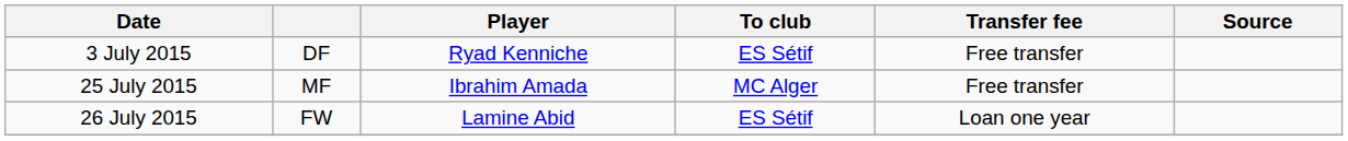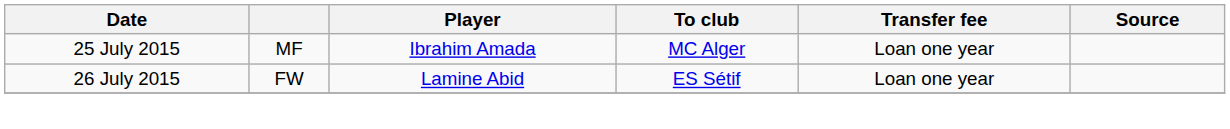- row: 3 July 2015 | DF | Ryad Kenniche | ES Sétif | Free transfer
25 July 2015 | Transfer fee: Free transfer -> Loan one year
